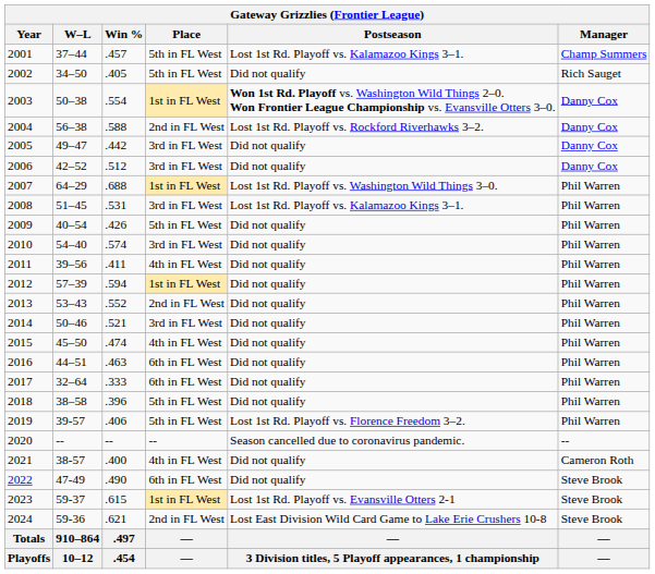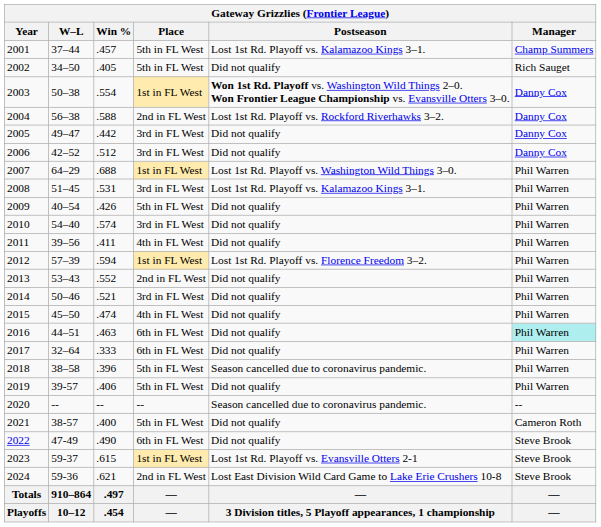2012 | Postseason: Did not qualify -> Lost 1st Rd. Playoff vs. Florence Freedom 3–2.
2016 | Manager: no background -> paleturquoise background
2018 | Postseason: Did not qualify -> Season cancelled due to coronavirus pandemic.
2019 | Postseason: Lost 1st Rd. Playoff vs. Florence Freedom 3–2. -> Did not qualify
2021 | Place: 4th in FL West -> 5th in FL West
